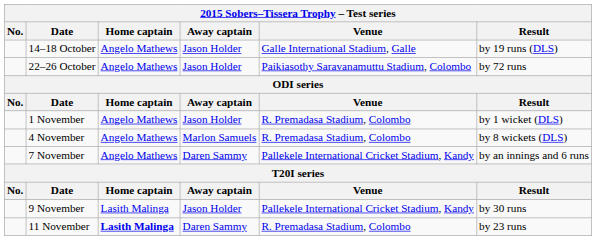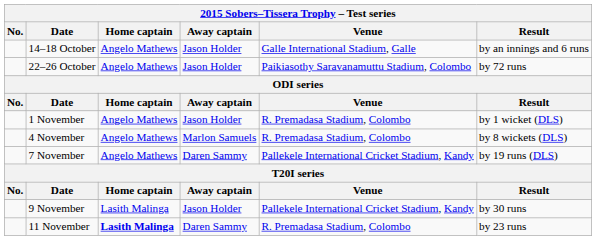14–18 October | Result: by 19 runs (DLS) -> by an innings and 6 runs
7 November | Result: by an innings and 6 runs -> by 19 runs (DLS)
